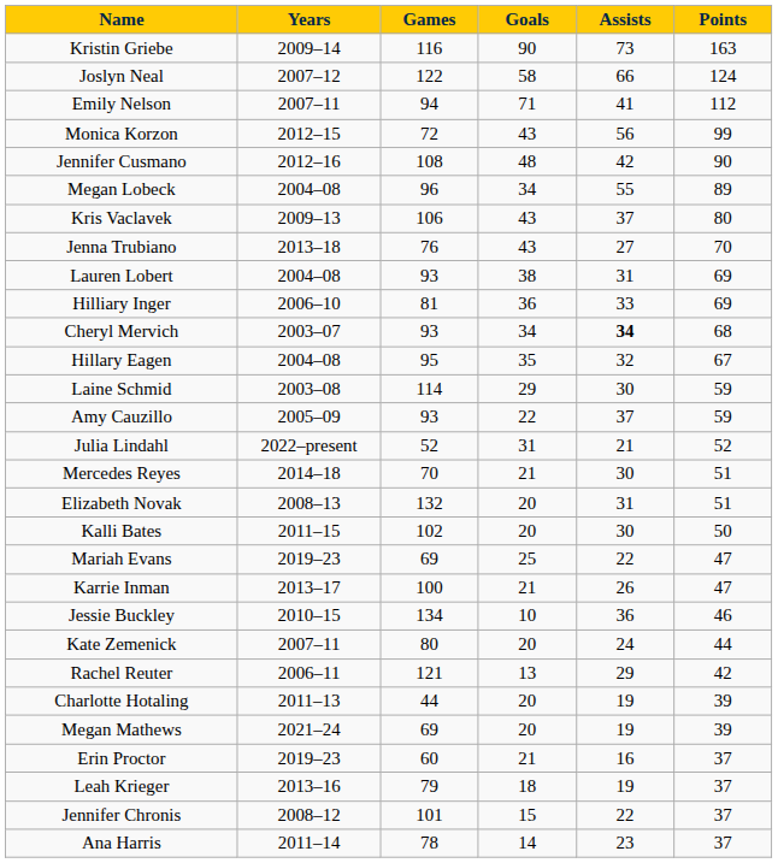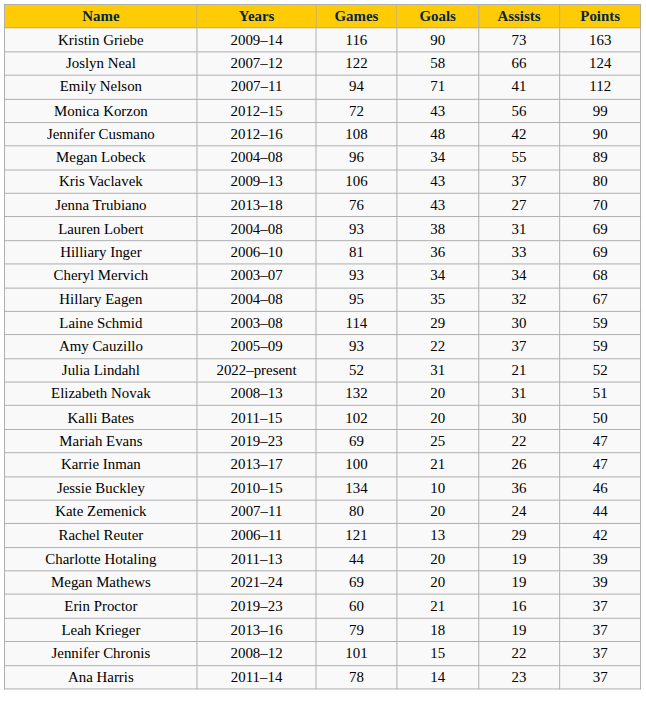Cheryl Mervich | Assists: bold -> normal
- row: Mercedes Reyes | 2014–18 | 70 | 21 | 30 | 51
